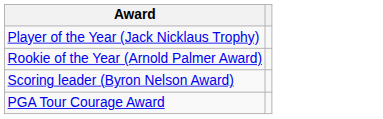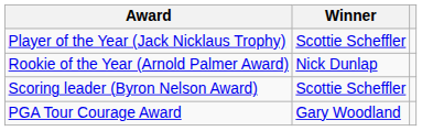+ column: Winner | Scottie Scheffler | Nick Dunlap | Scottie Scheffler | Gary Woodland
